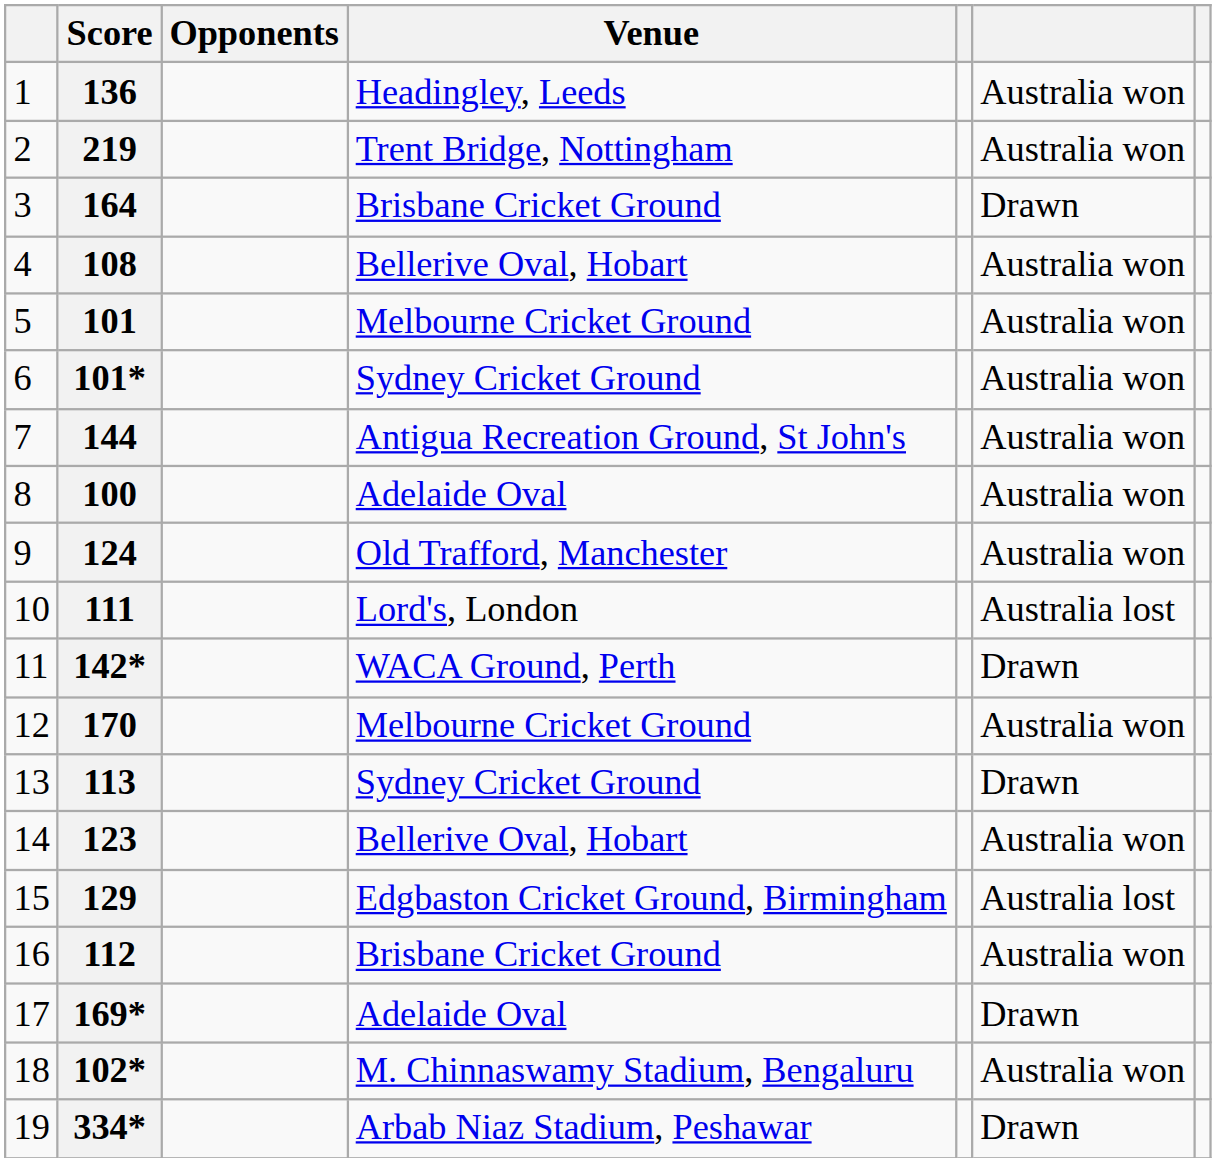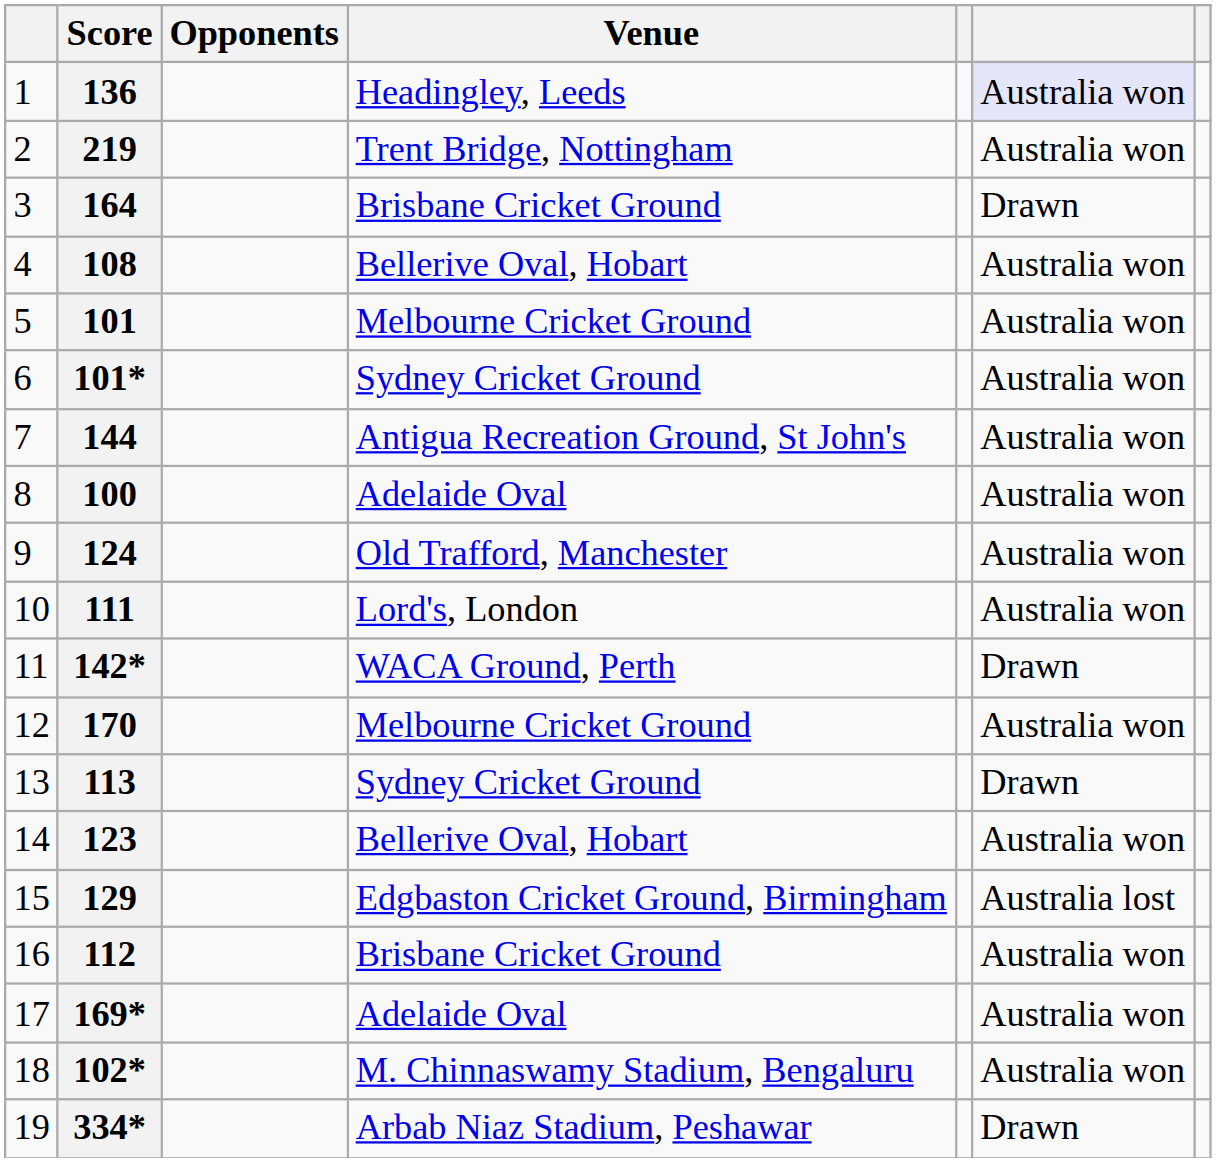136 | column 6: no background -> lavender background
111 | column 6: Australia lost -> Australia won
169* | column 6: Drawn -> Australia won
